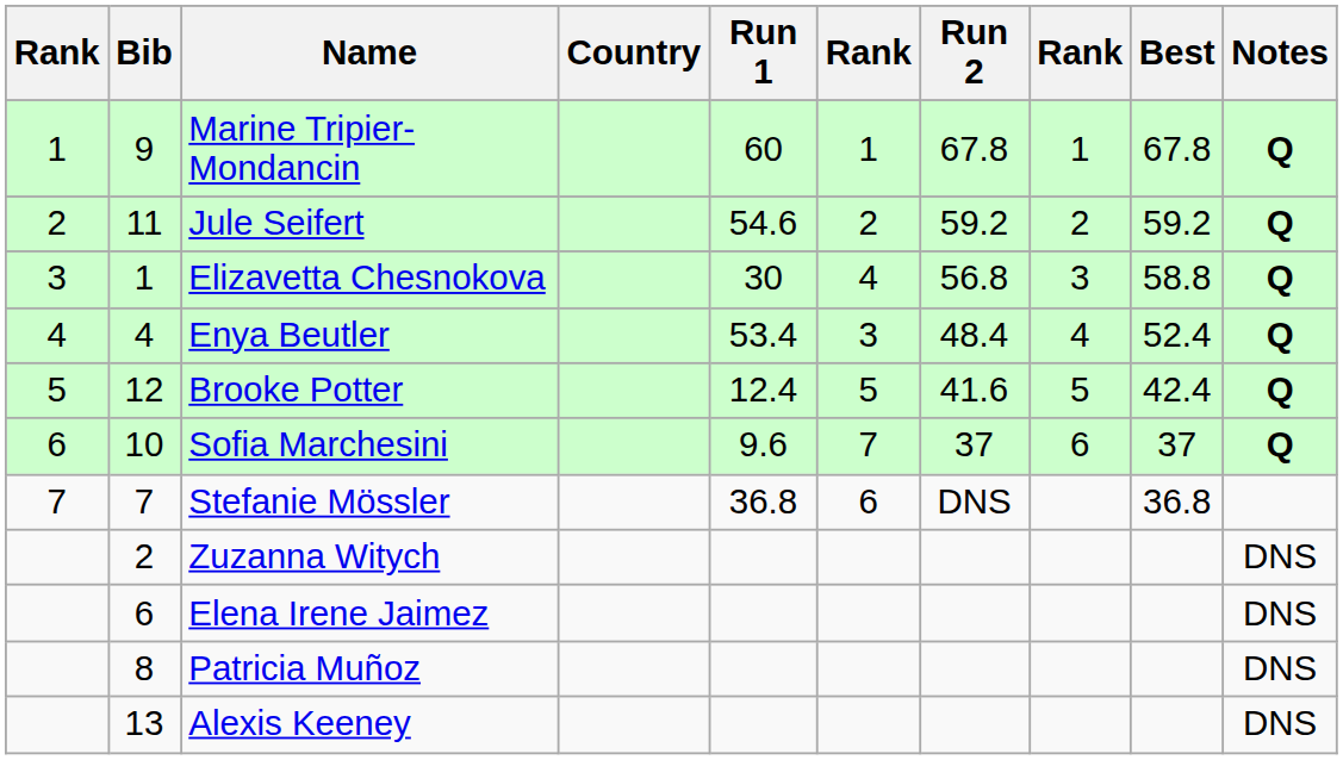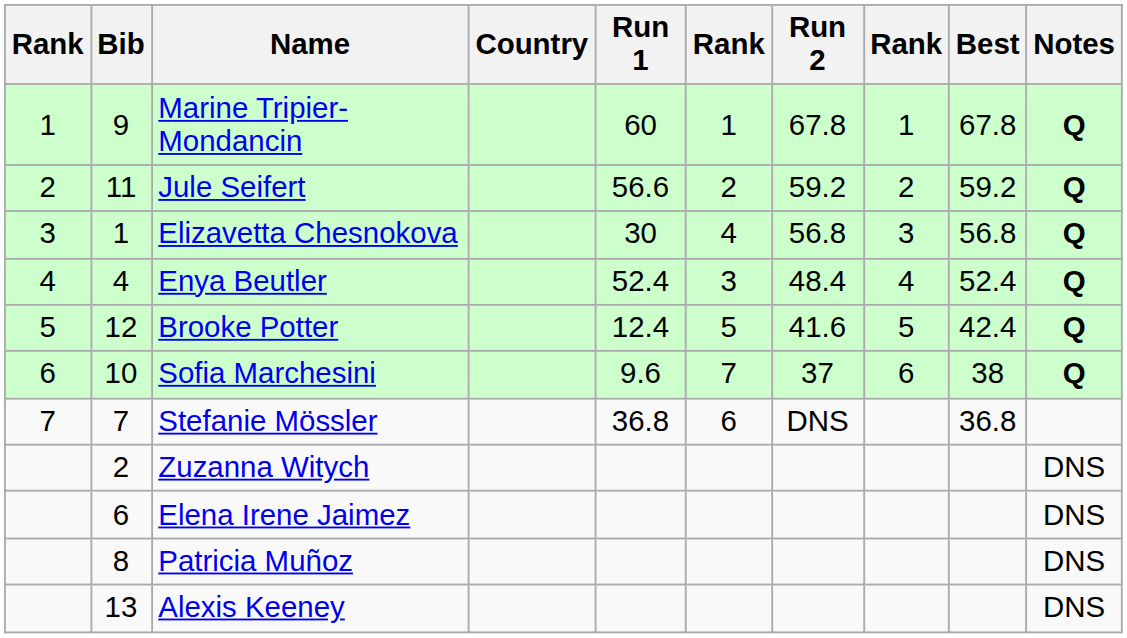Jule Seifert | Run 1: 54.6 -> 56.6
Elizavetta Chesnokova | Best: 58.8 -> 56.8
Enya Beutler | Run 1: 53.4 -> 52.4
Sofia Marchesini | Best: 37 -> 38
